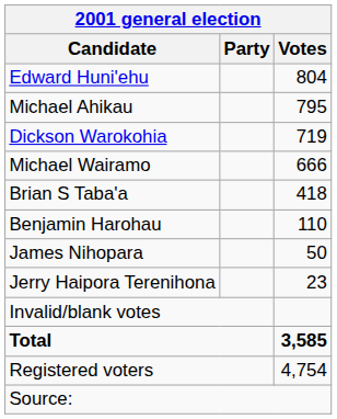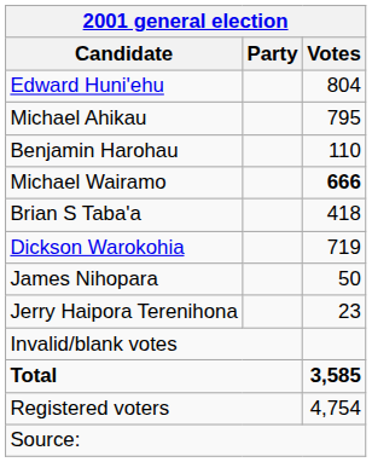rows swapped: Dickson Warokohia <-> Benjamin Harohau
Michael Wairamo | Votes: normal -> bold
